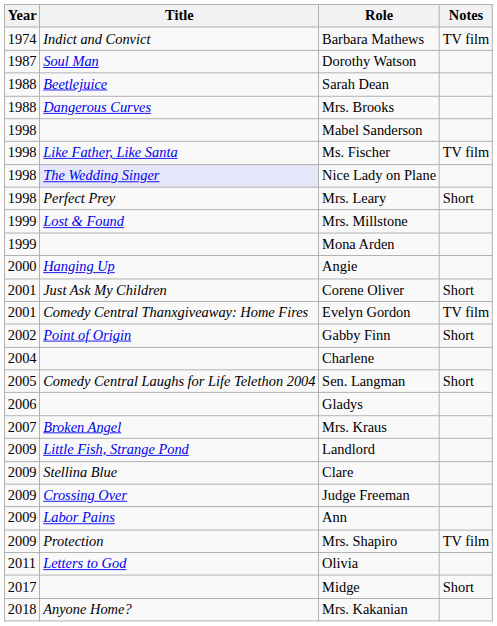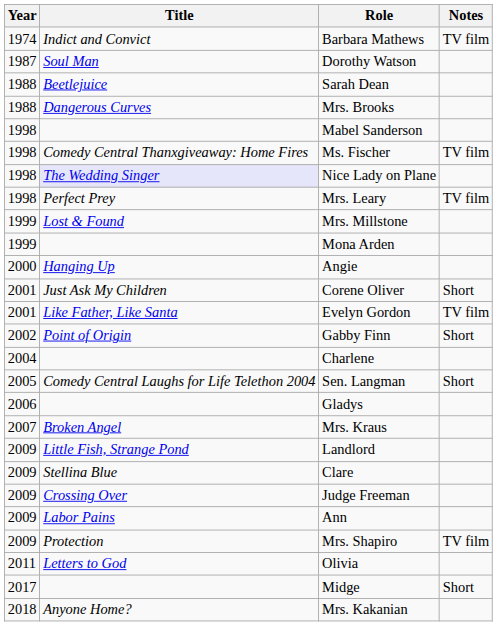Ms. Fischer | Title: Like Father, Like Santa -> Comedy Central Thanxgiveaway: Home Fires
Mrs. Leary | Notes: Short -> TV film
Evelyn Gordon | Title: Comedy Central Thanxgiveaway: Home Fires -> Like Father, Like Santa
